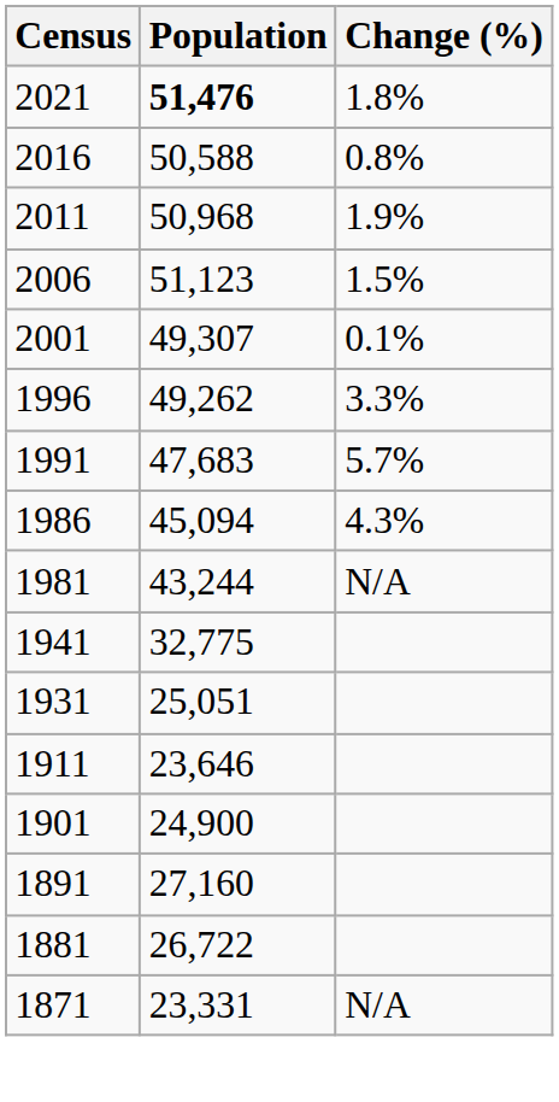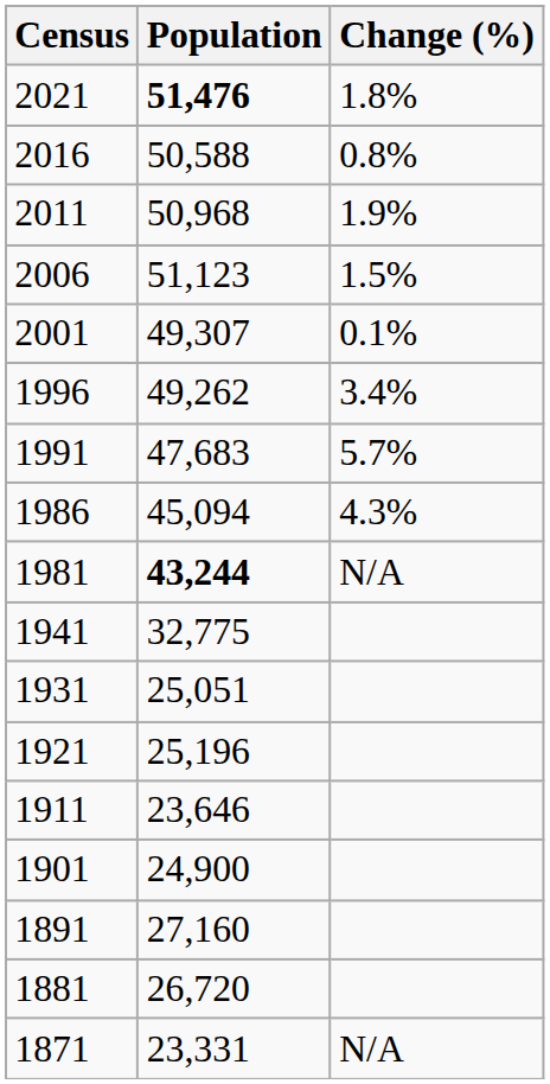1996 | Change (%): 3.3% -> 3.4%
1981 | Population: normal -> bold
+ row: 1921 | 25,196
1881 | Population: 26,722 -> 26,720
